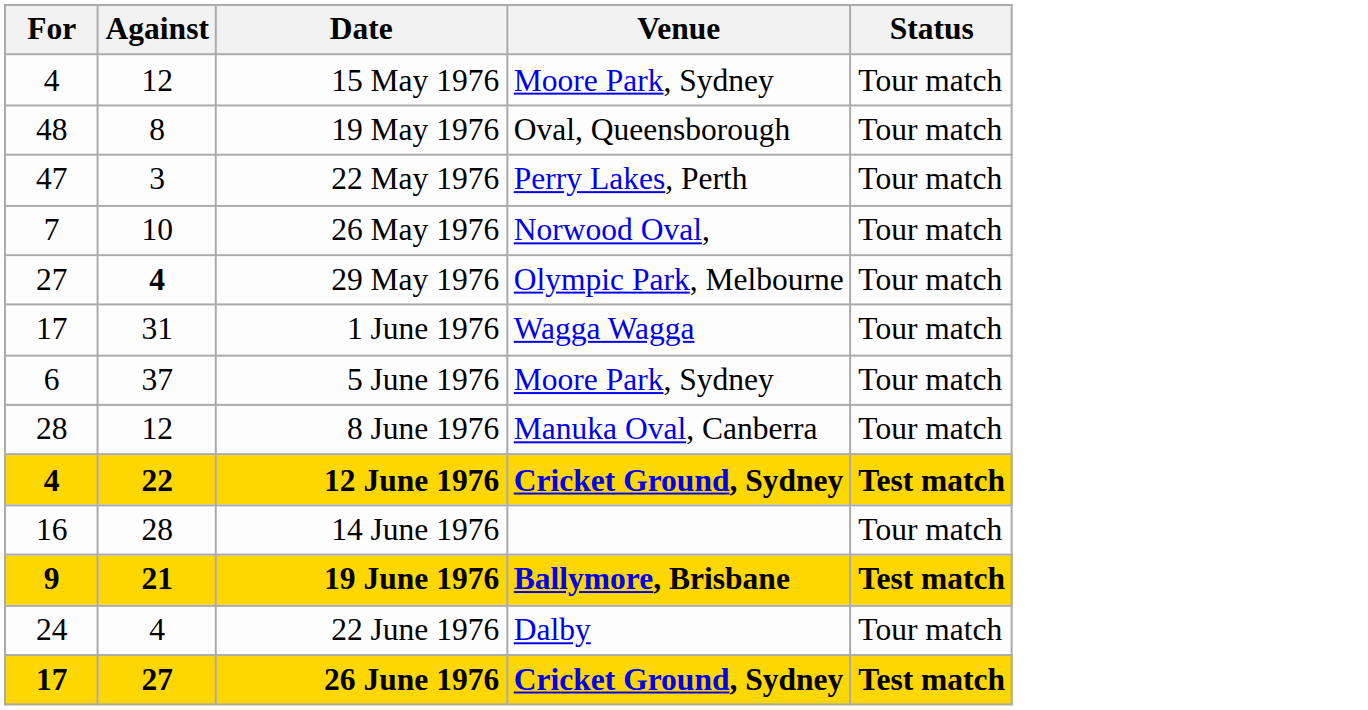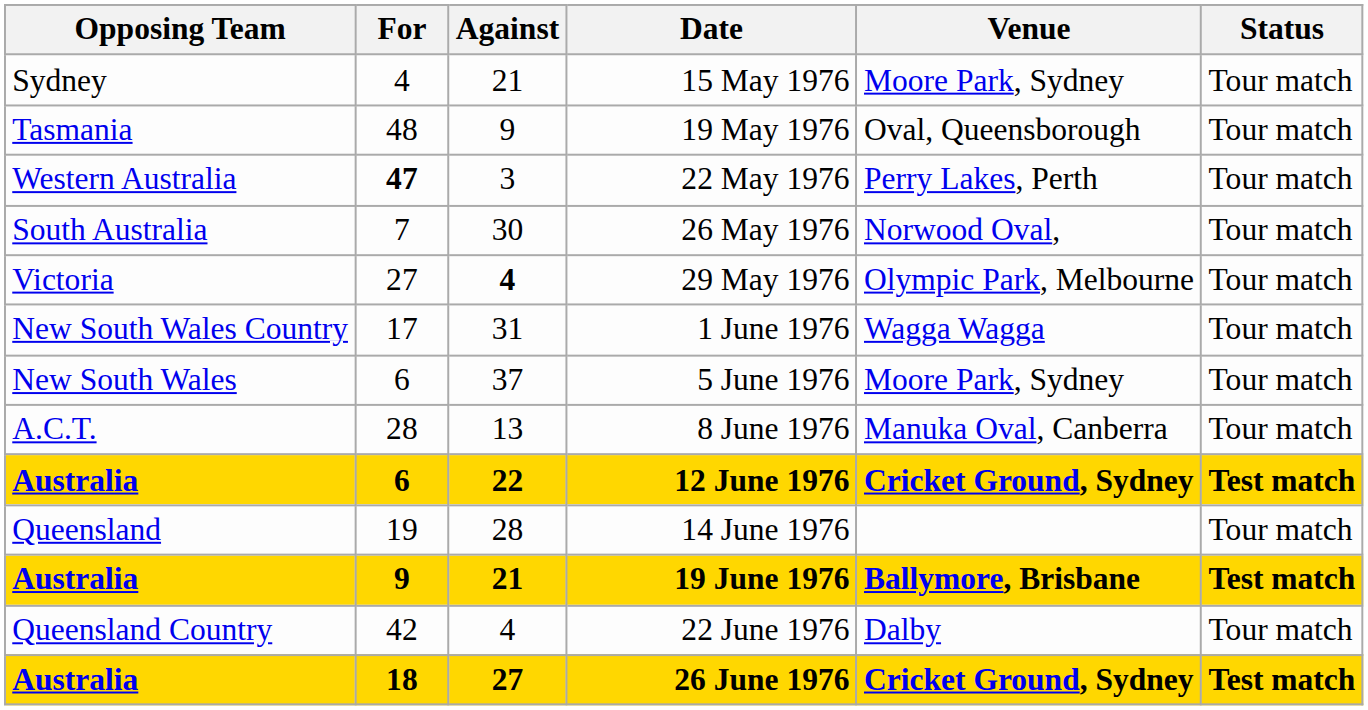+ column: Opposing Team | Sydney | Tasmania | Western Australia | South Australia | Victoria | New South Wales Country | New South Wales | A.C.T. | Australia | Queensland | Australia | Queensland Country | Australia
15 May 1976 | Against: 12 -> 21
19 May 1976 | Against: 8 -> 9
22 May 1976 | For: normal -> bold
26 May 1976 | Against: 10 -> 30
8 June 1976 | Against: 12 -> 13
12 June 1976 | For: 4 -> 6
14 June 1976 | For: 16 -> 19
22 June 1976 | For: 24 -> 42
26 June 1976 | For: 17 -> 18
